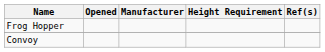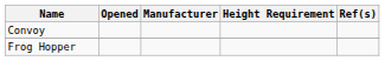rows swapped: Convoy <-> Frog Hopper
